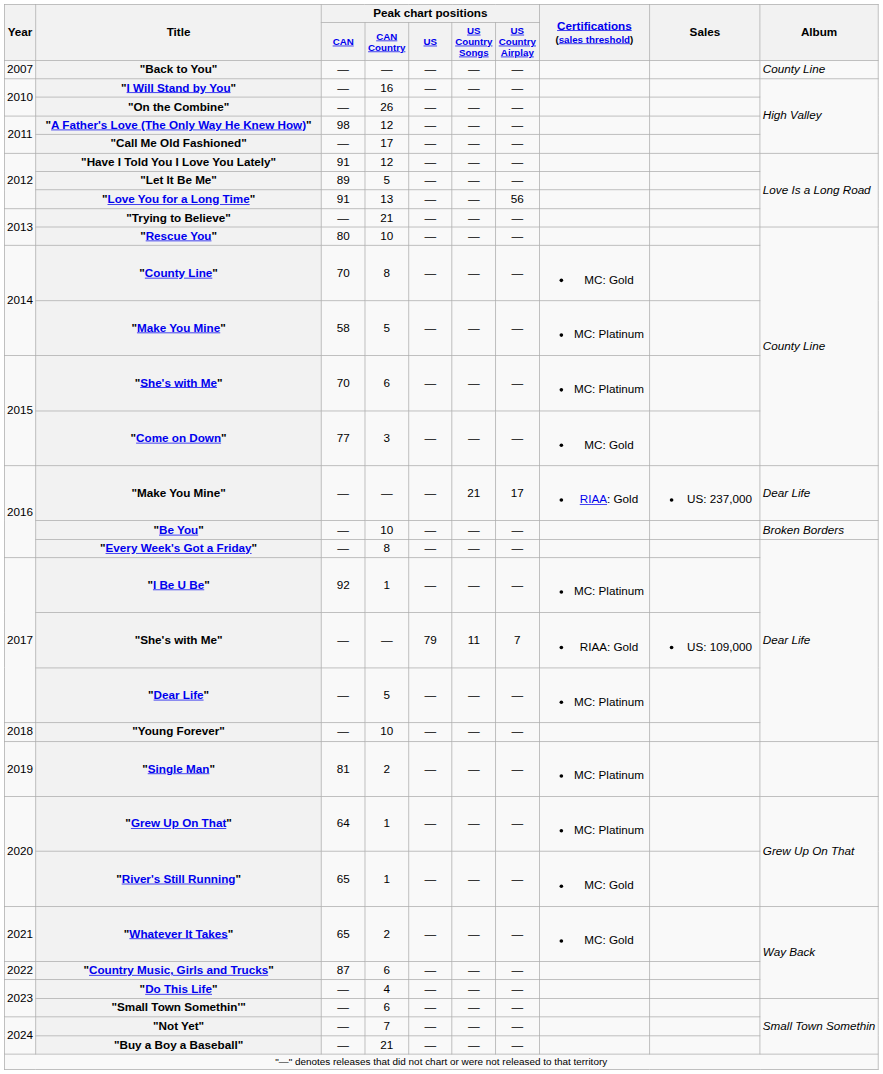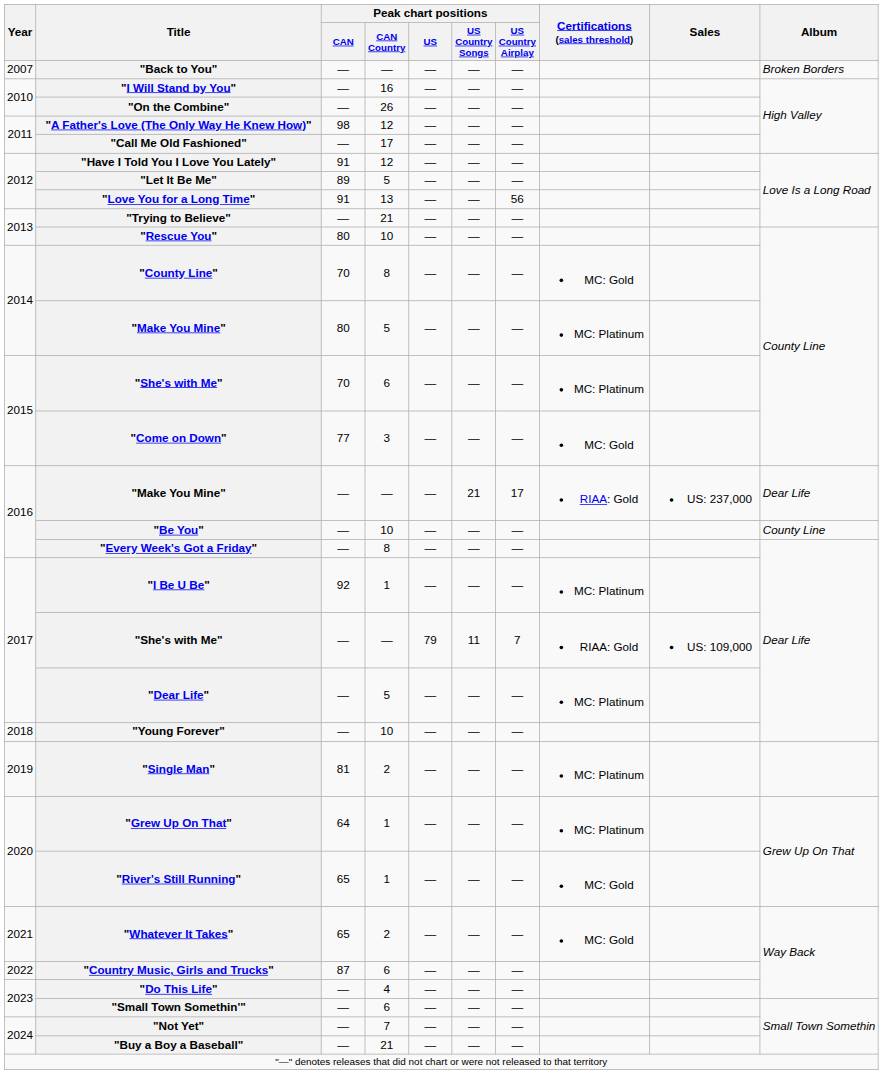"Back to You" | Album: County Line -> Broken Borders
2014 / "Make You Mine" | Peak chart positions / CAN: 58 -> 80
"Be You" | Album: Broken Borders -> County Line
